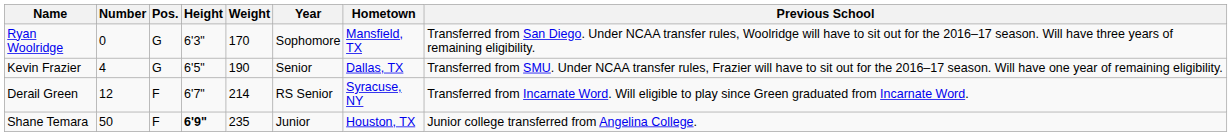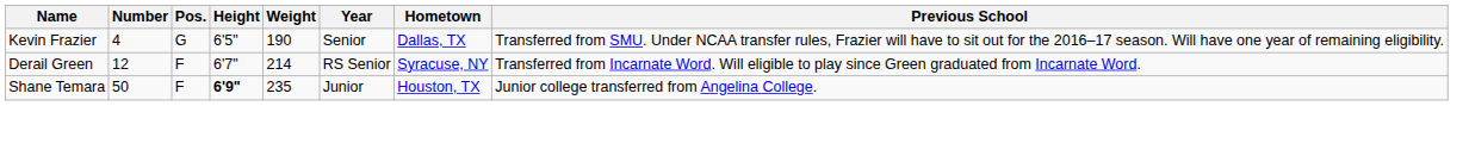- row: Ryan Woolridge | 0 | G | 6'3" | 170 | Sophomore | Mansfield, TX | Transferred from San Diego. Under NCAA transfer rules, Woolridge will have to sit out for the 2016–17 season. Will have three years of remaining eligibility.
